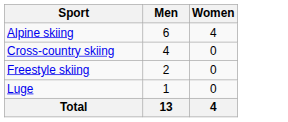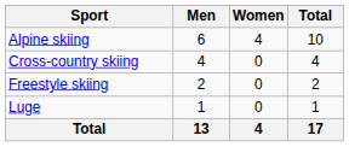+ column: Total | 10 | 4 | 2 | 1 | 17
